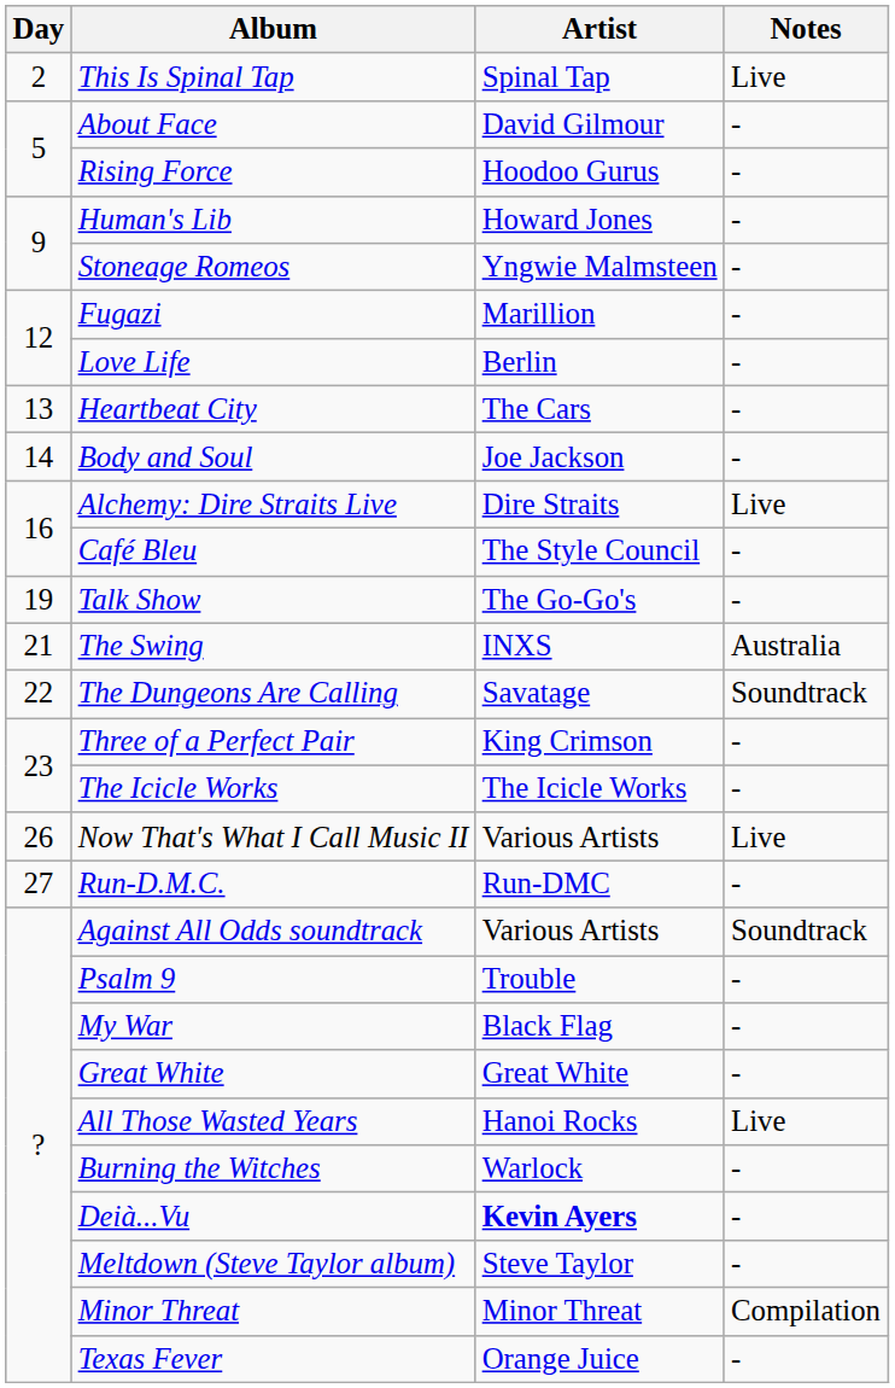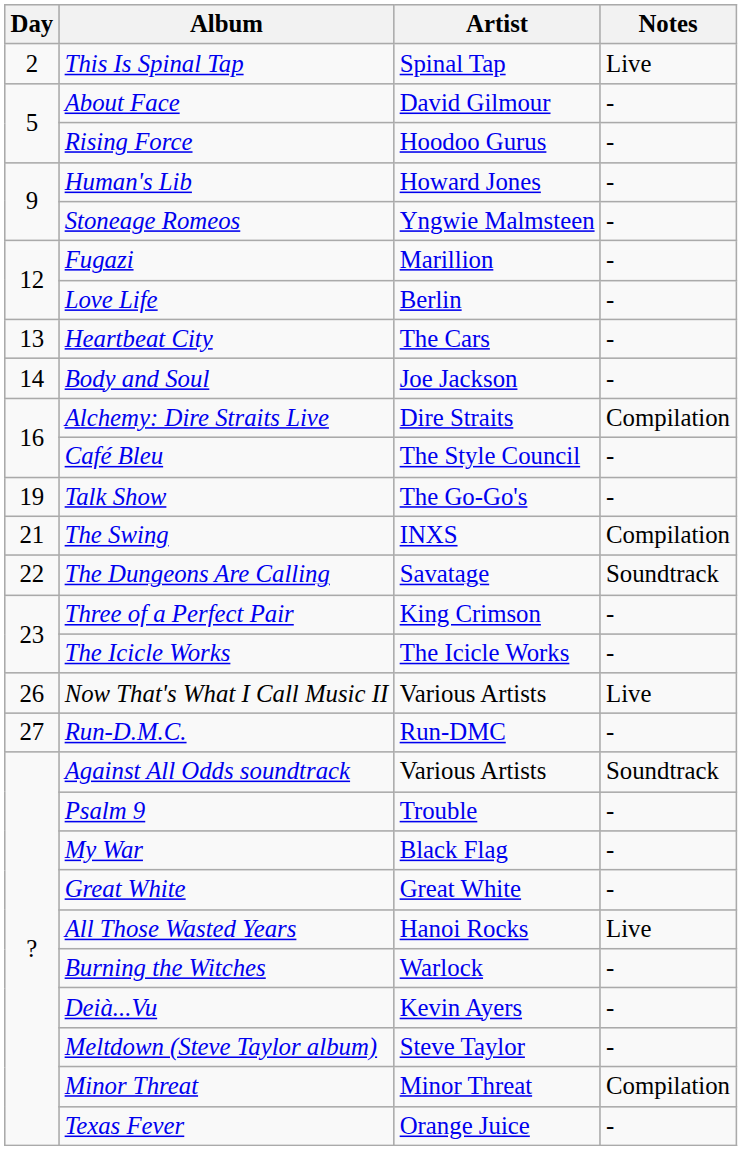Alchemy: Dire Straits Live | Notes: Live -> Compilation
The Swing | Notes: Australia -> Compilation
Deià...Vu | Artist: bold -> normal
